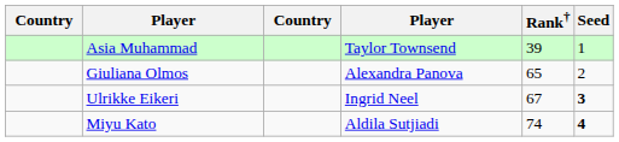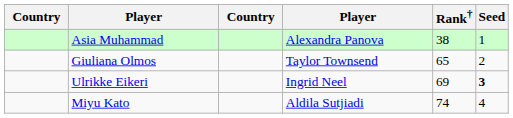Asia Muhammad | column 4: Taylor Townsend -> Alexandra Panova
Asia Muhammad | Rank†: 39 -> 38
Giuliana Olmos | column 4: Alexandra Panova -> Taylor Townsend
Ulrikke Eikeri | Rank†: 67 -> 69
Miyu Kato | Seed: bold -> normal
